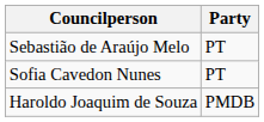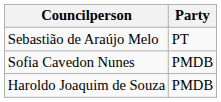Sofia Cavedon Nunes | Party: PT -> PMDB
